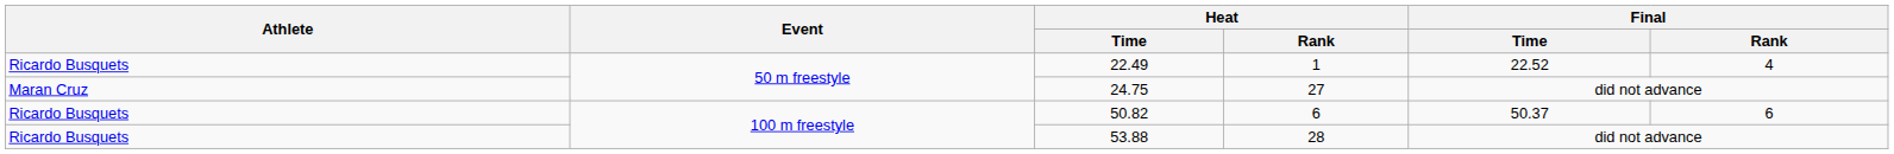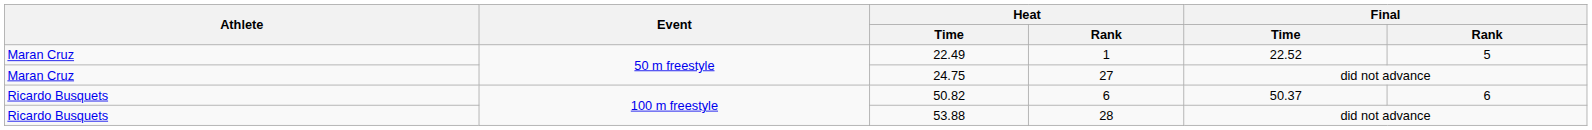22.49 | Athlete: Ricardo Busquets -> Maran Cruz
22.49 | Final / Rank: 4 -> 5
